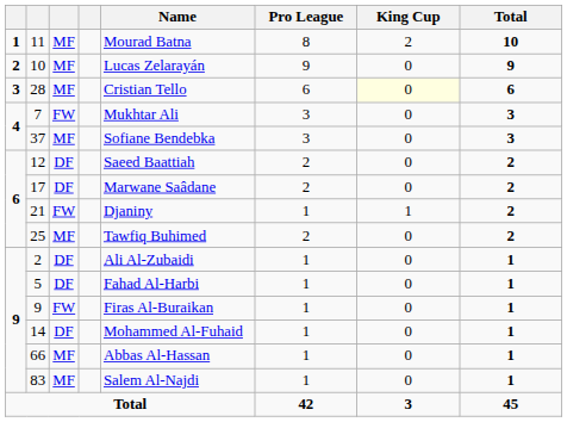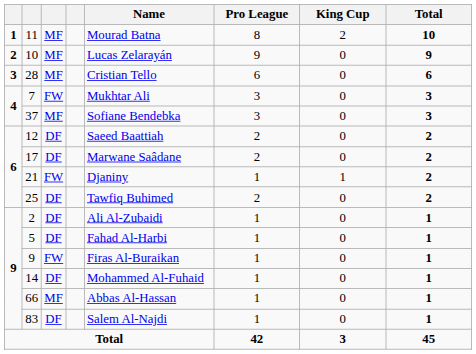28 | King Cup: lightyellow background -> no background
25 | column 3: MF -> DF
83 | column 3: MF -> DF
